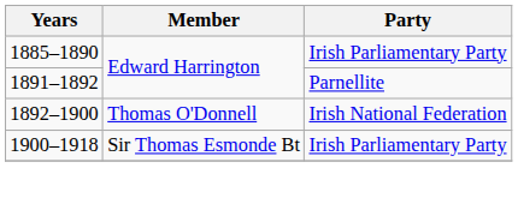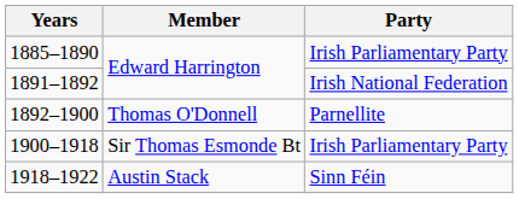1891–1892 | Party: Parnellite -> Irish National Federation
1892–1900 | Party: Irish National Federation -> Parnellite
+ row: 1918–1922 | Austin Stack | Sinn Féin
